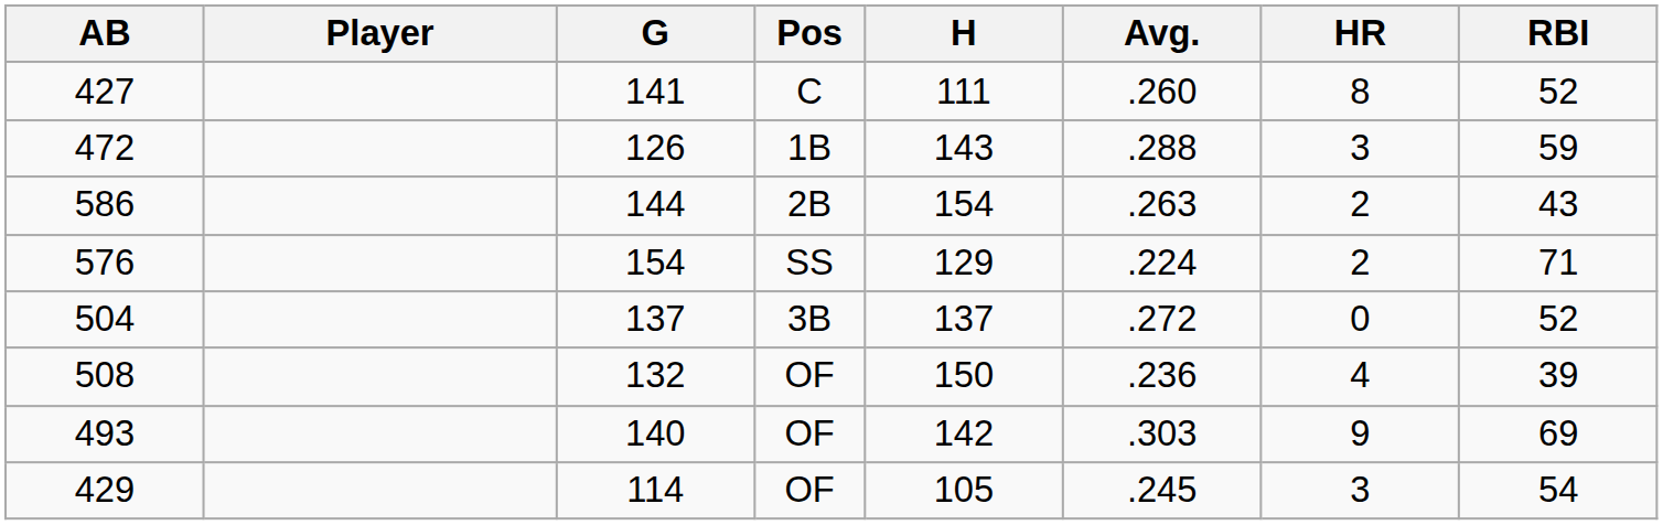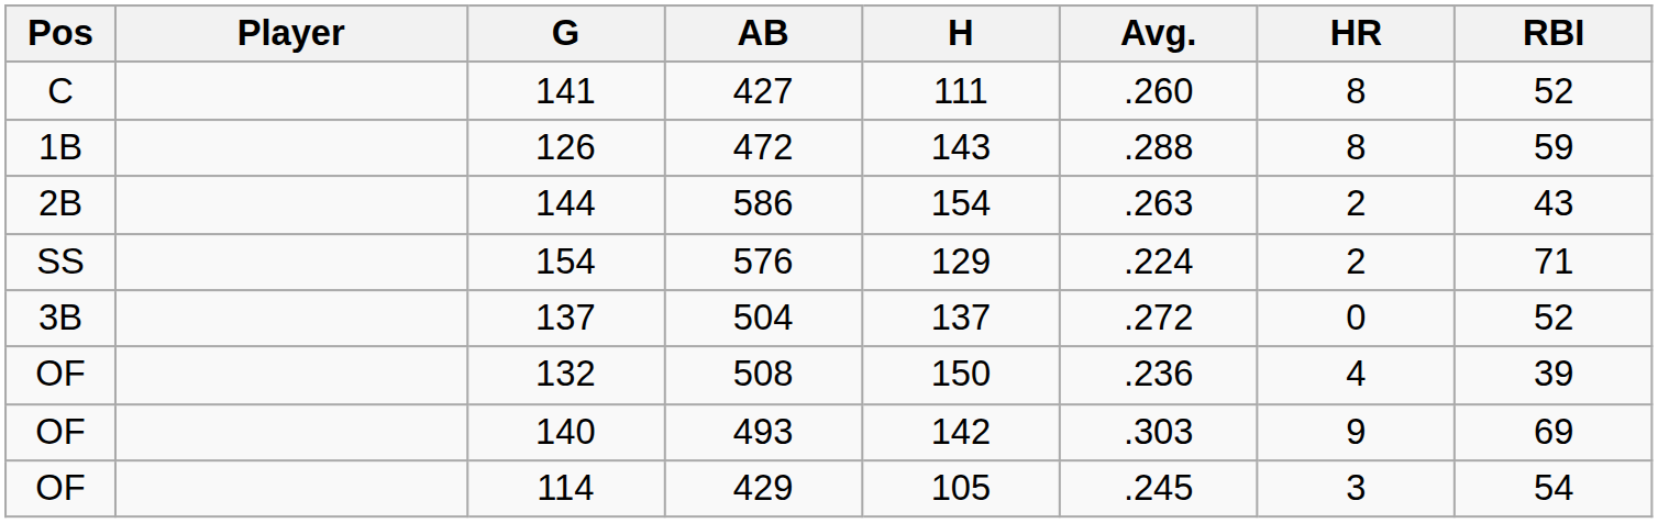columns swapped: Pos <-> AB
126 | HR: 3 -> 8
